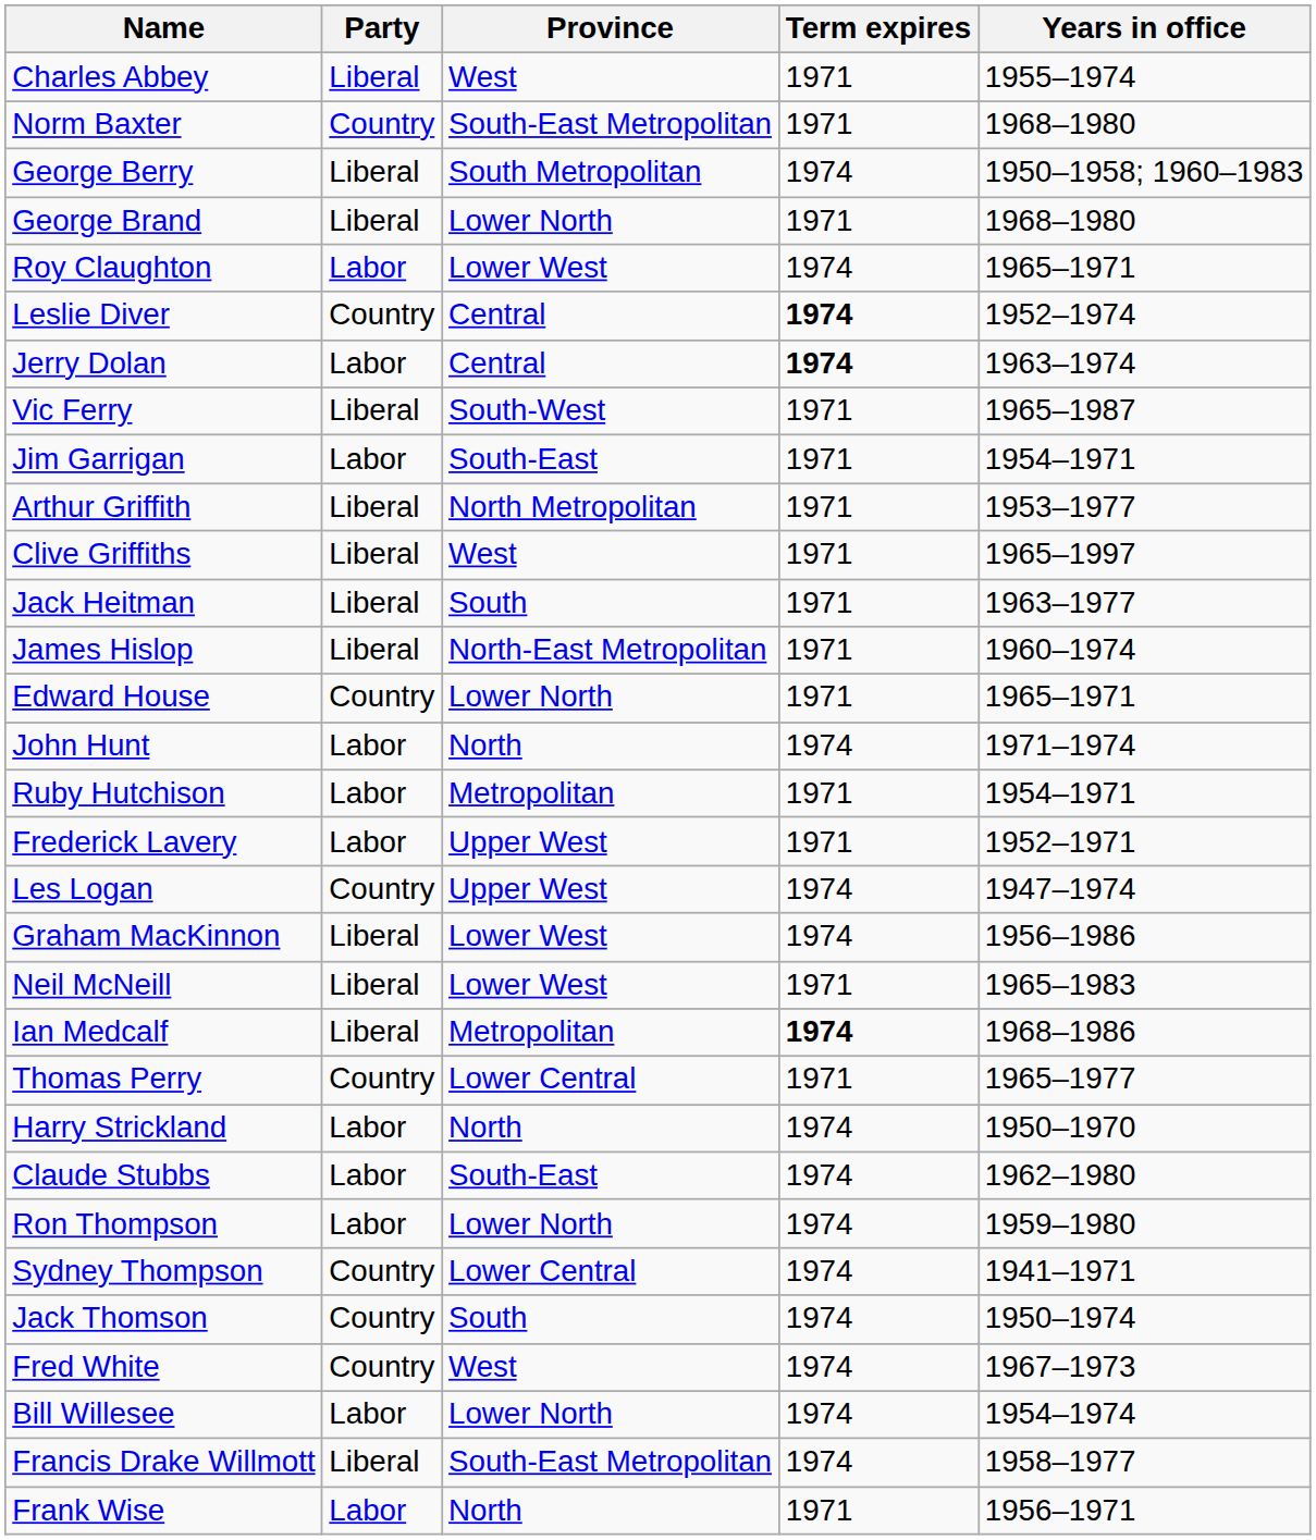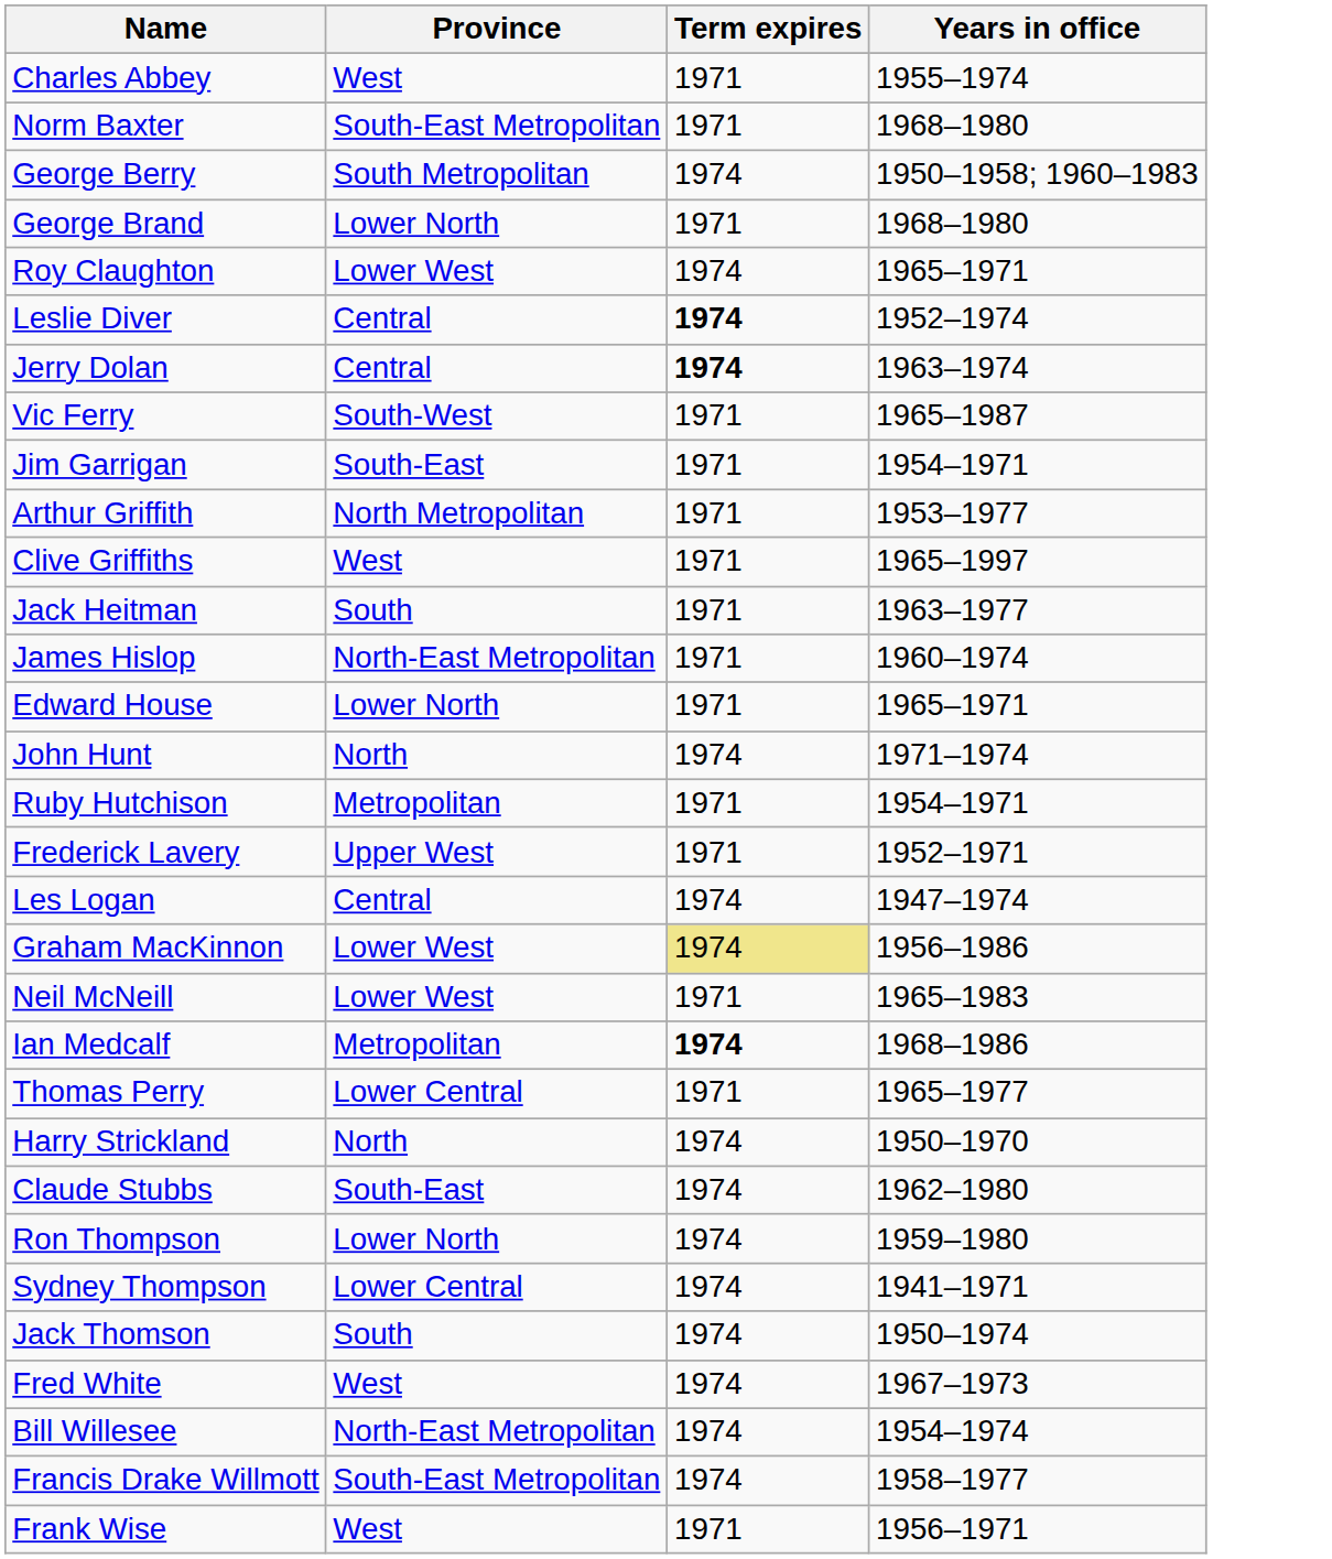- column: Party | Liberal | Country | Liberal | Liberal | Labor | Country | Labor | Liberal | Labor | Liberal | Liberal | Liberal | Liberal | Country | Labor | Labor | Labor | Country | Liberal | Liberal | Liberal | Country | Labor | Labor | Labor | Country | Country | Country | Labor | Liberal | Labor
Les Logan | Province: Upper West -> Central
Graham MacKinnon | Term expires: no background -> khaki background
Bill Willesee | Province: Lower North -> North-East Metropolitan
Frank Wise | Province: North -> West
